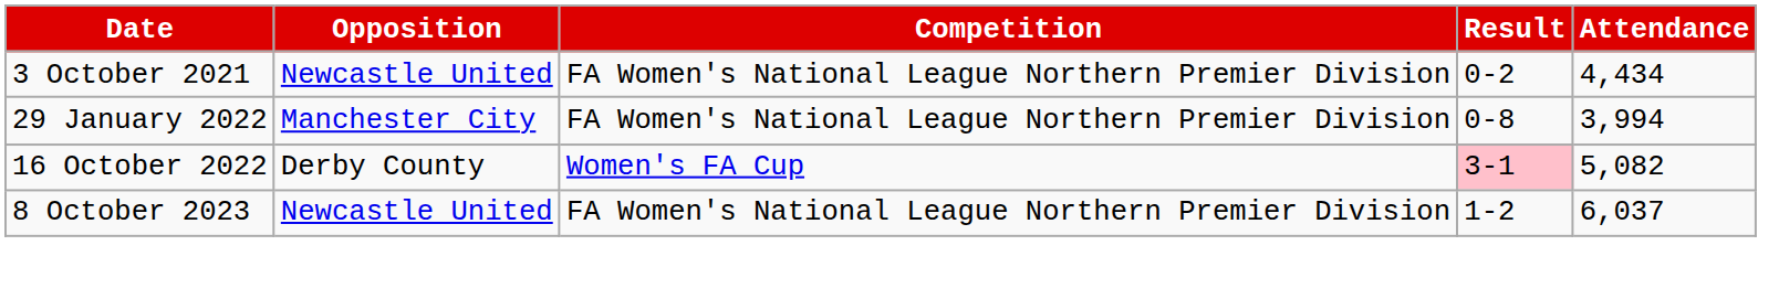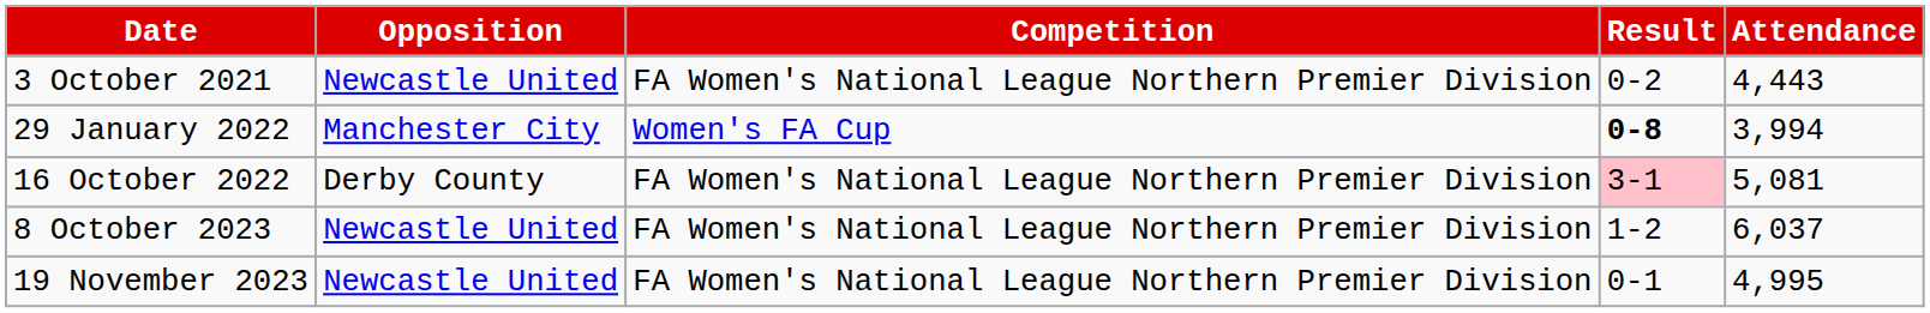3 October 2021 | Attendance: 4,434 -> 4,443
29 January 2022 | Competition: FA Women's National League Northern Premier Division -> Women's FA Cup
29 January 2022 | Result: normal -> bold
16 October 2022 | Competition: Women's FA Cup -> FA Women's National League Northern Premier Division
16 October 2022 | Attendance: 5,082 -> 5,081
+ row: 19 November 2023 | Newcastle United | FA Women's National League Northern Premier Division | 0-1 | 4,995
